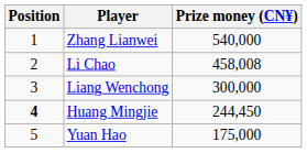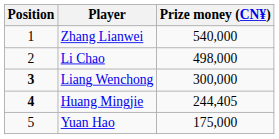Li Chao | Prize money (CN¥): 458,008 -> 498,000
Liang Wenchong | Position: normal -> bold
Huang Mingjie | Prize money (CN¥): 244,450 -> 244,405
